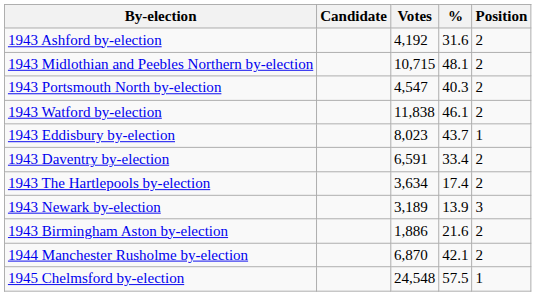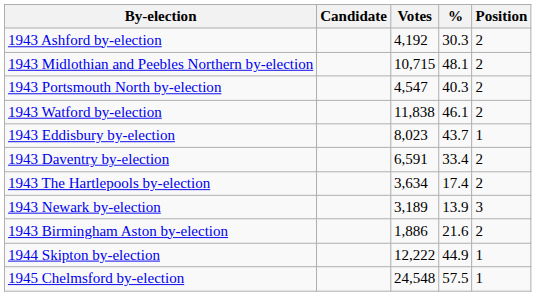1943 Ashford by-election | %: 31.6 -> 30.3
+ row: 1944 Skipton by-election | 12,222 | 44.9 | 1
- row: 1944 Manchester Rusholme by-election | 6,870 | 42.1 | 2
